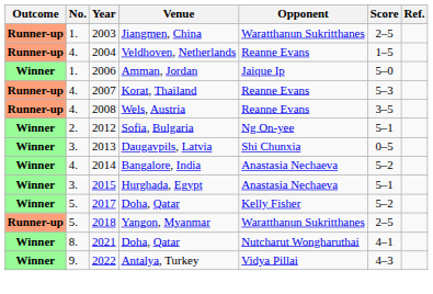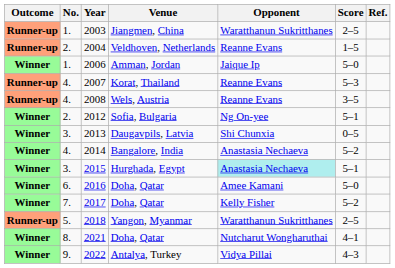2004 | No.: 4. -> 2.
2015 | Opponent: no background -> paleturquoise background
+ row: Winner | 6. | 2016 | Doha, Qatar | Amee Kamani | 5–0
2017 | No.: 5. -> 7.
